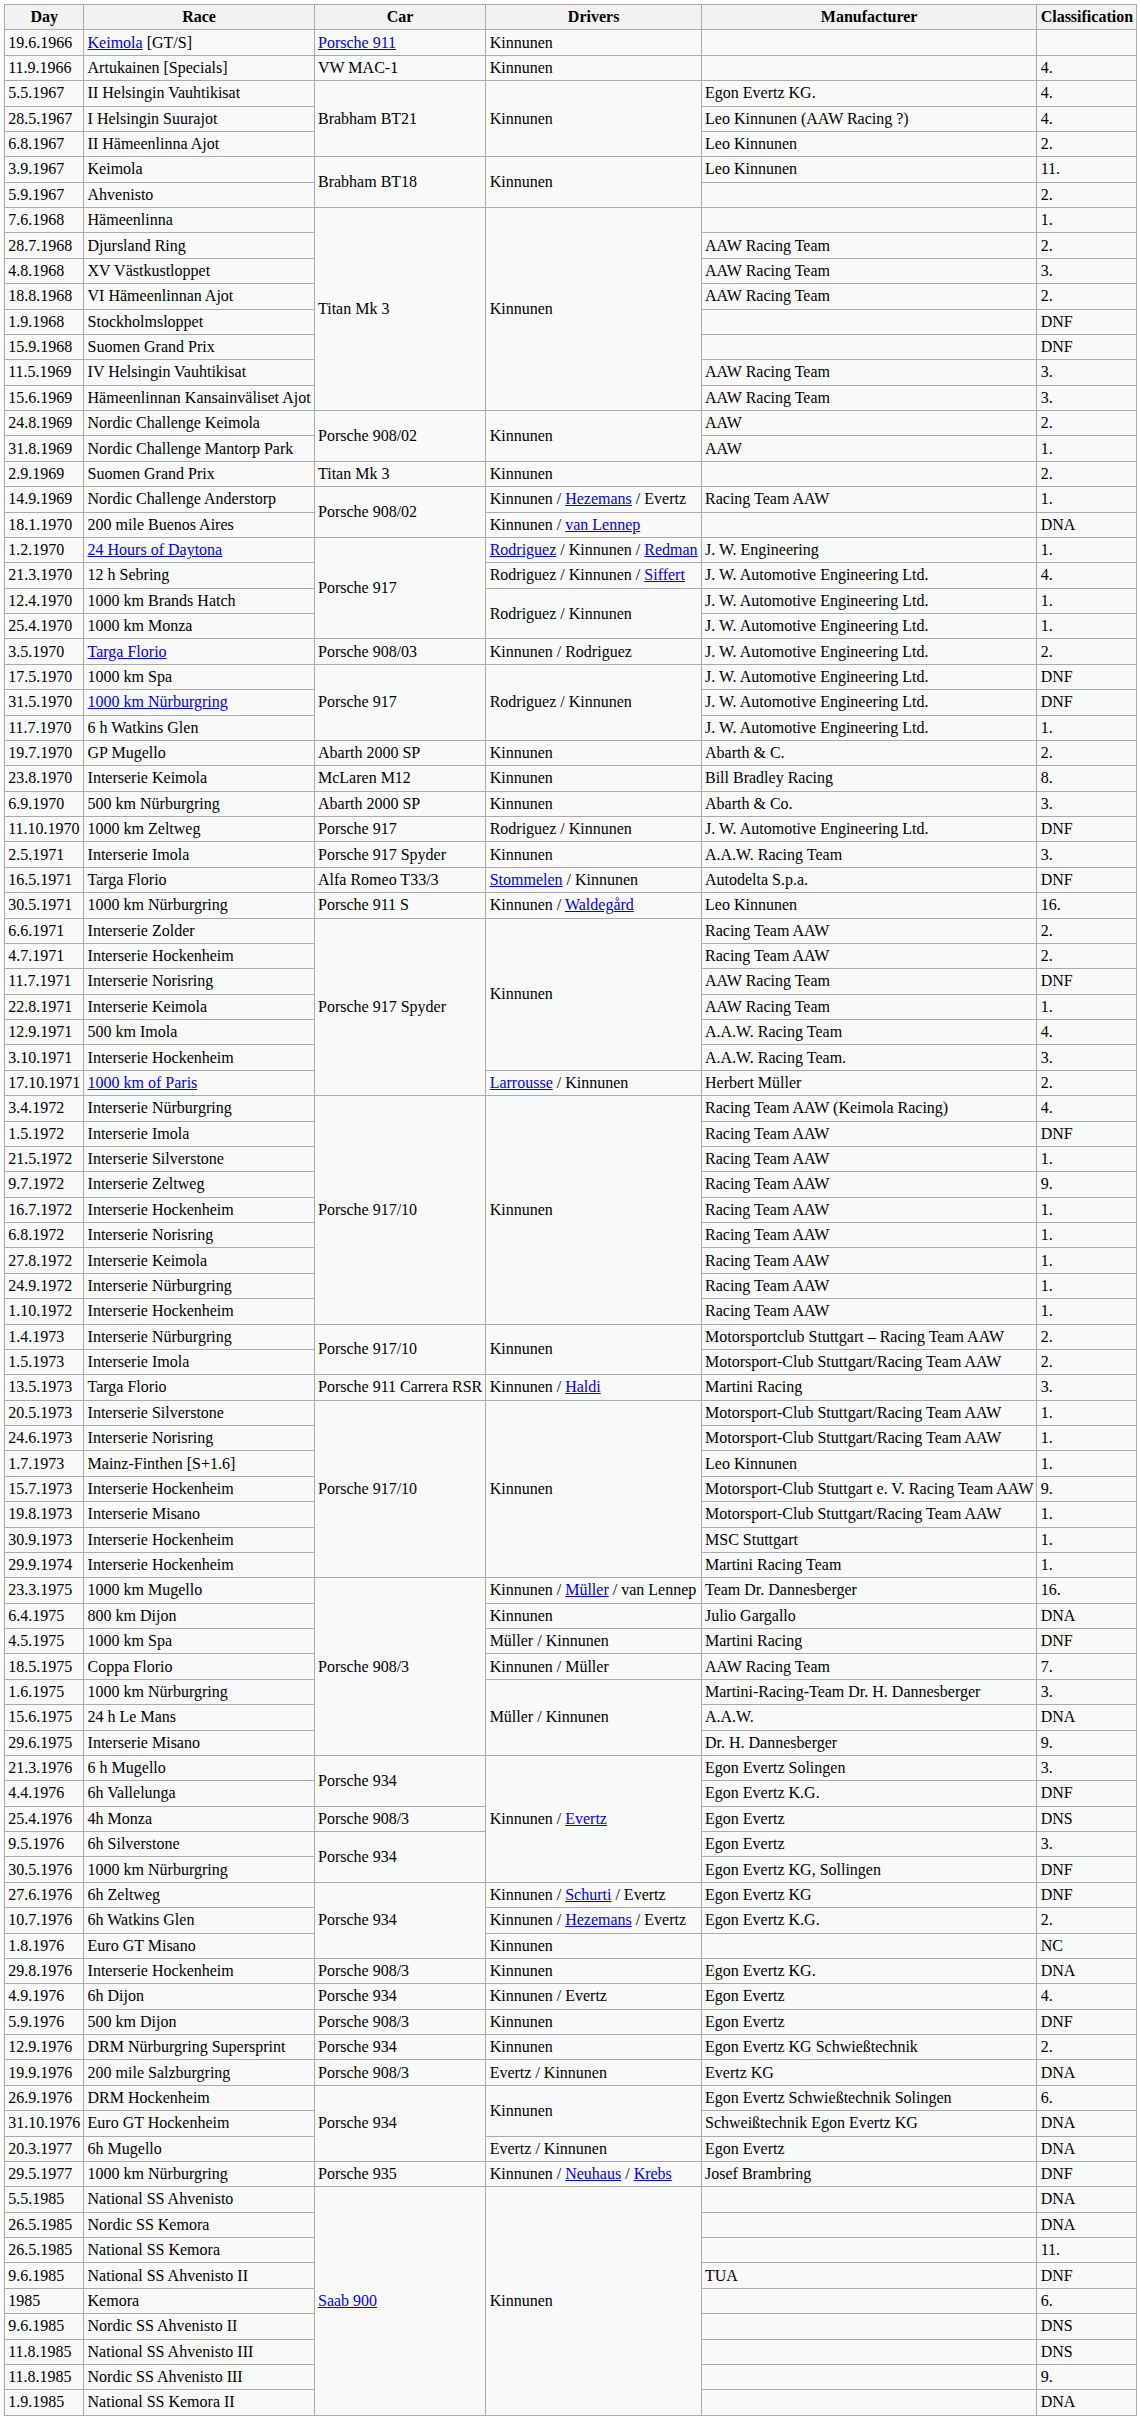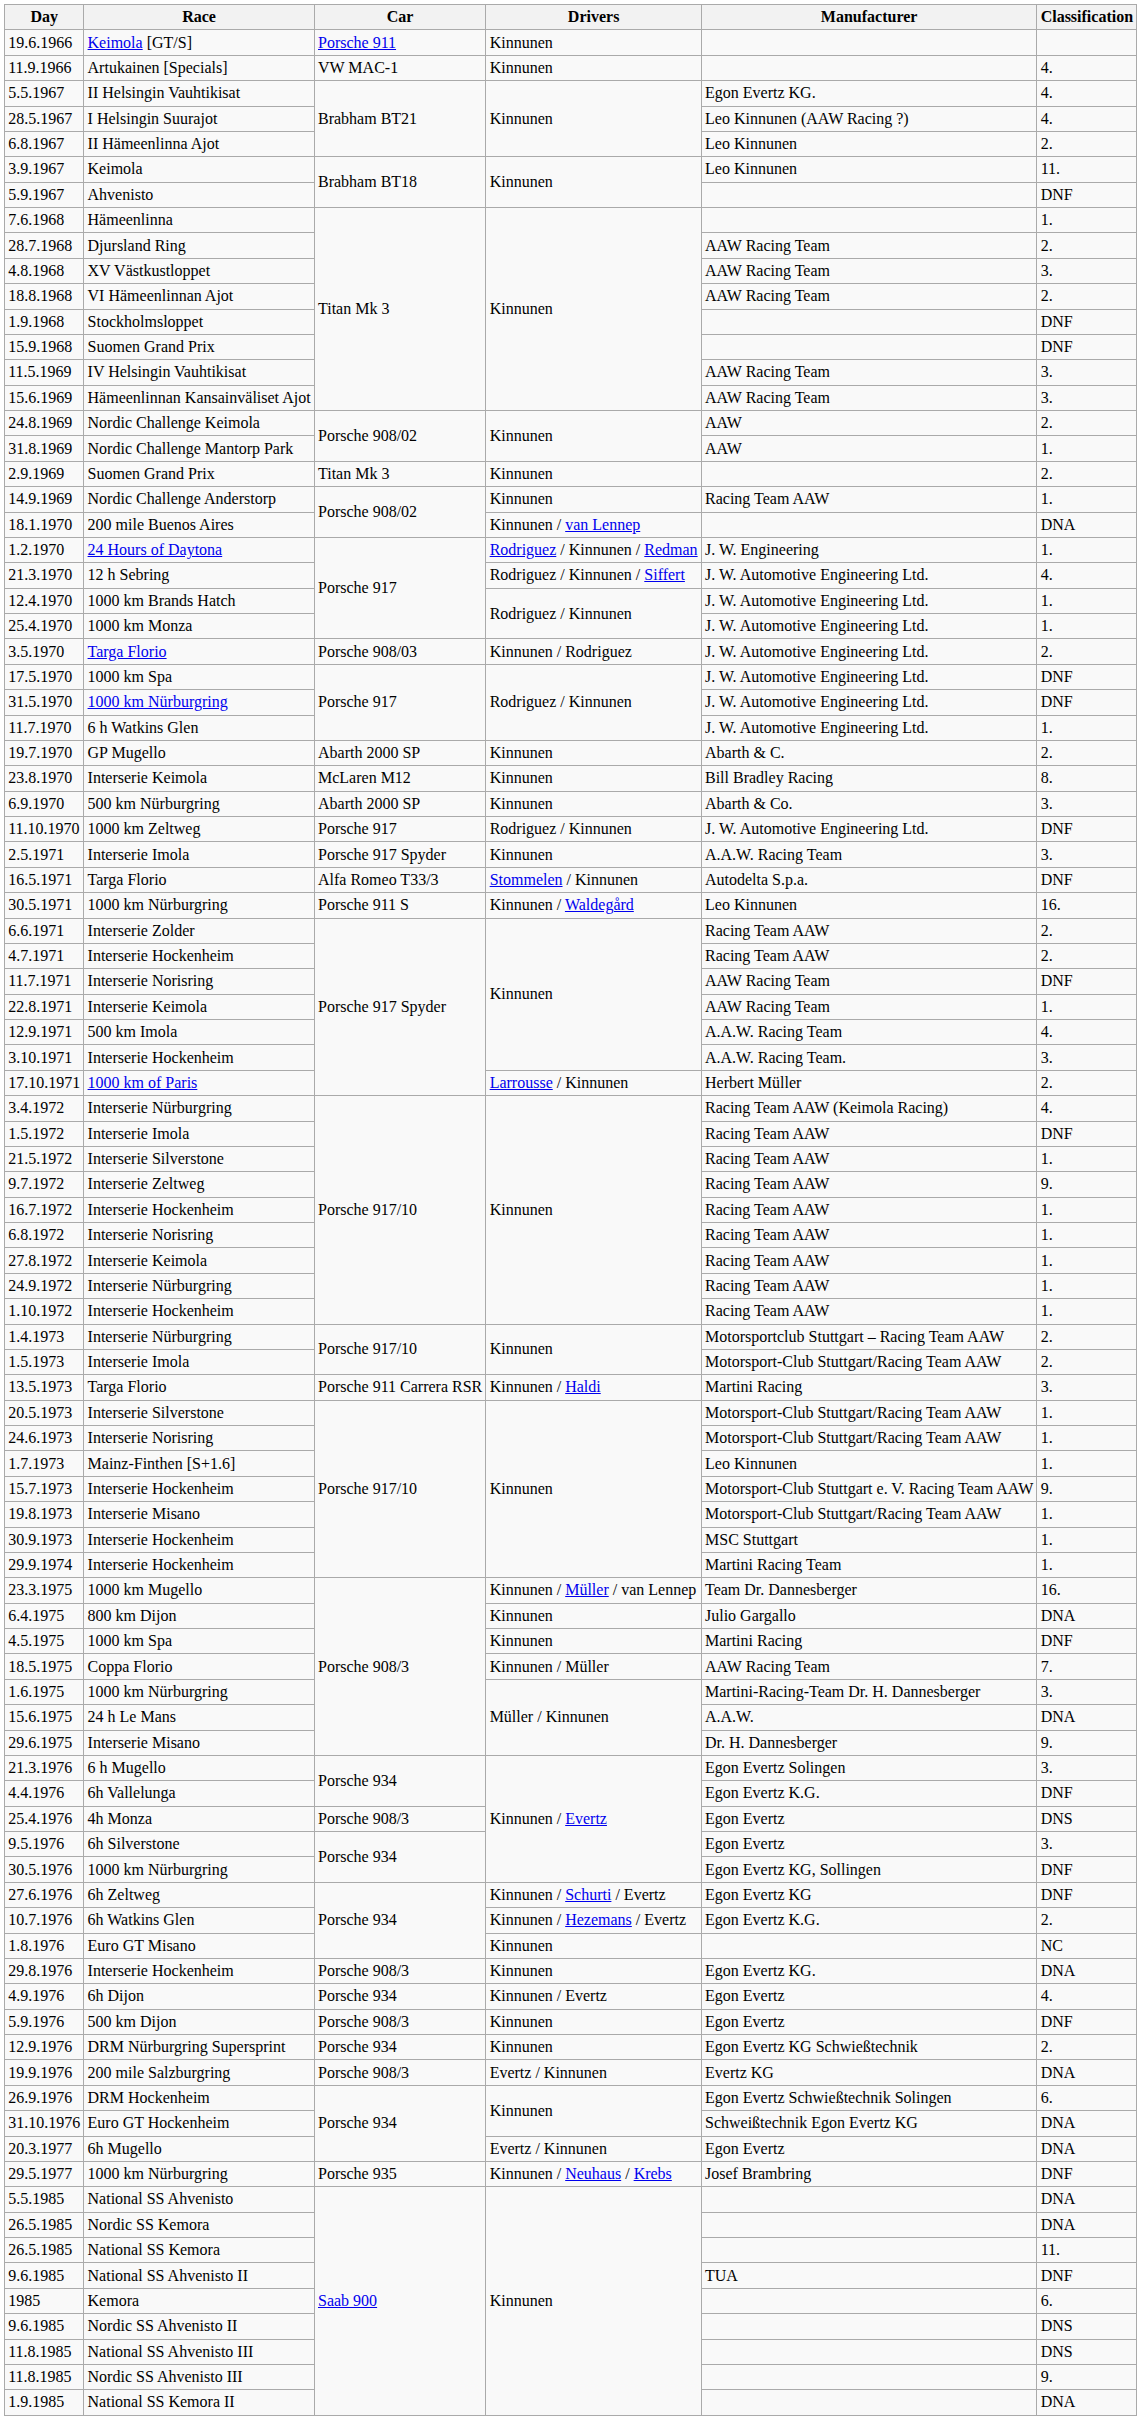5.9.1967 | Classification: 2. -> DNF
14.9.1969 | Drivers: Kinnunen / Hezemans / Evertz -> Kinnunen
4.5.1975 | Drivers: Müller / Kinnunen -> Kinnunen
